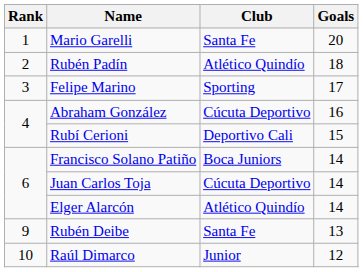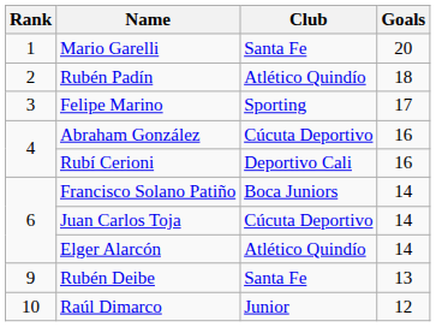Rubí Cerioni | Goals: 15 -> 16
